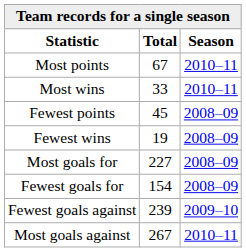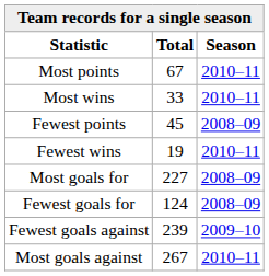Fewest wins | Season: 2008–09 -> 2010–11
Fewest goals for | Total: 154 -> 124
